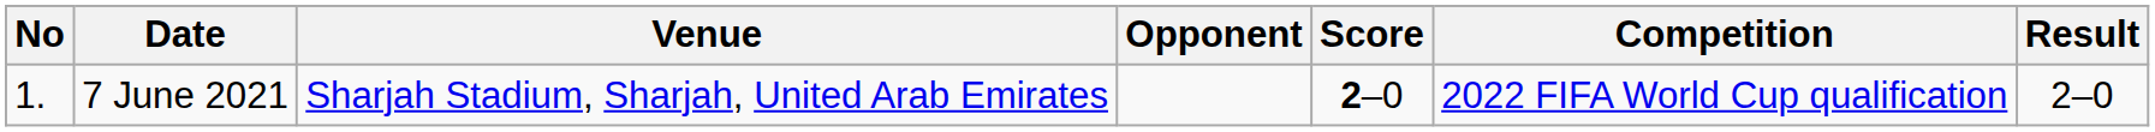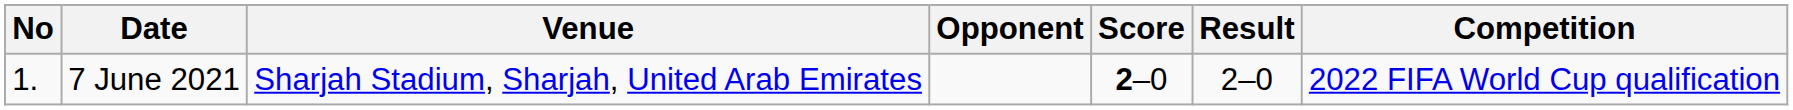columns swapped: Result <-> Competition
